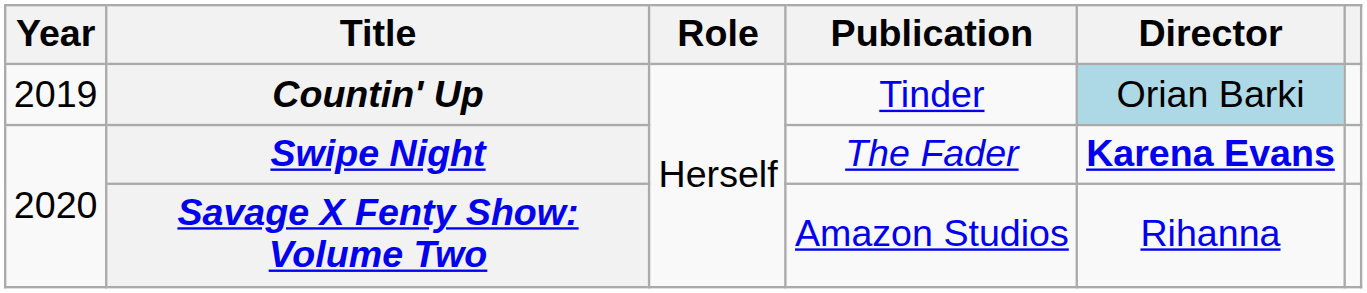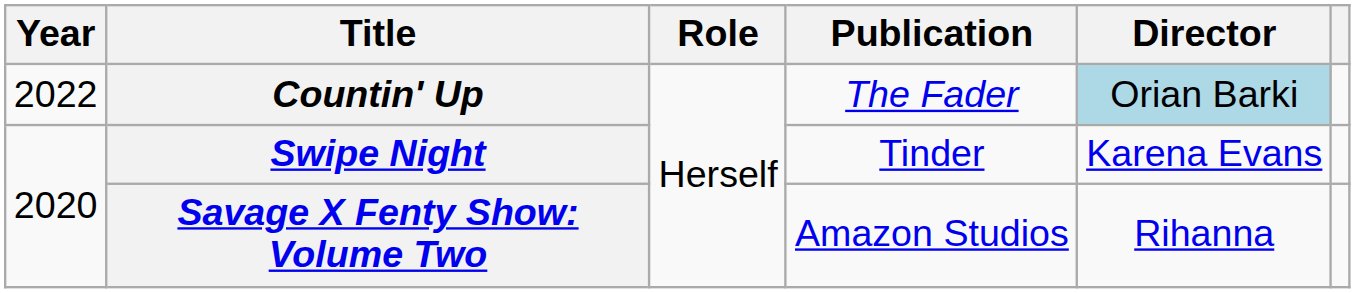Countin' Up | Year: 2019 -> 2022
Countin' Up | Publication: Tinder -> The Fader
Swipe Night | Publication: The Fader -> Tinder
Swipe Night | Director: bold -> normal
